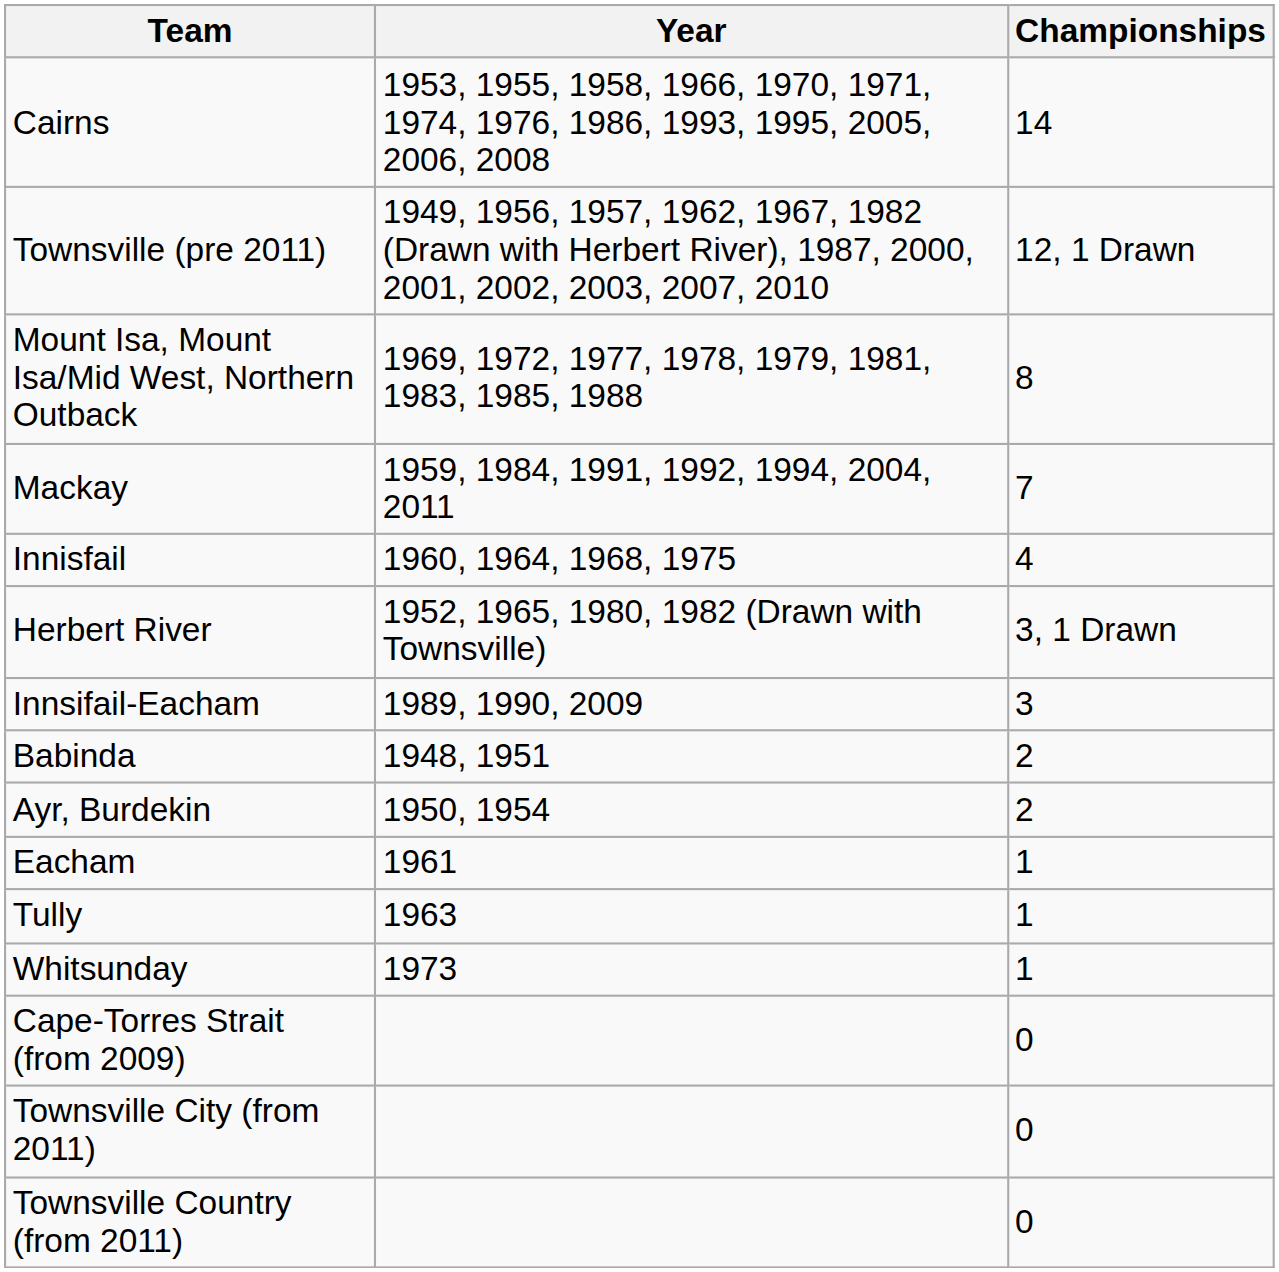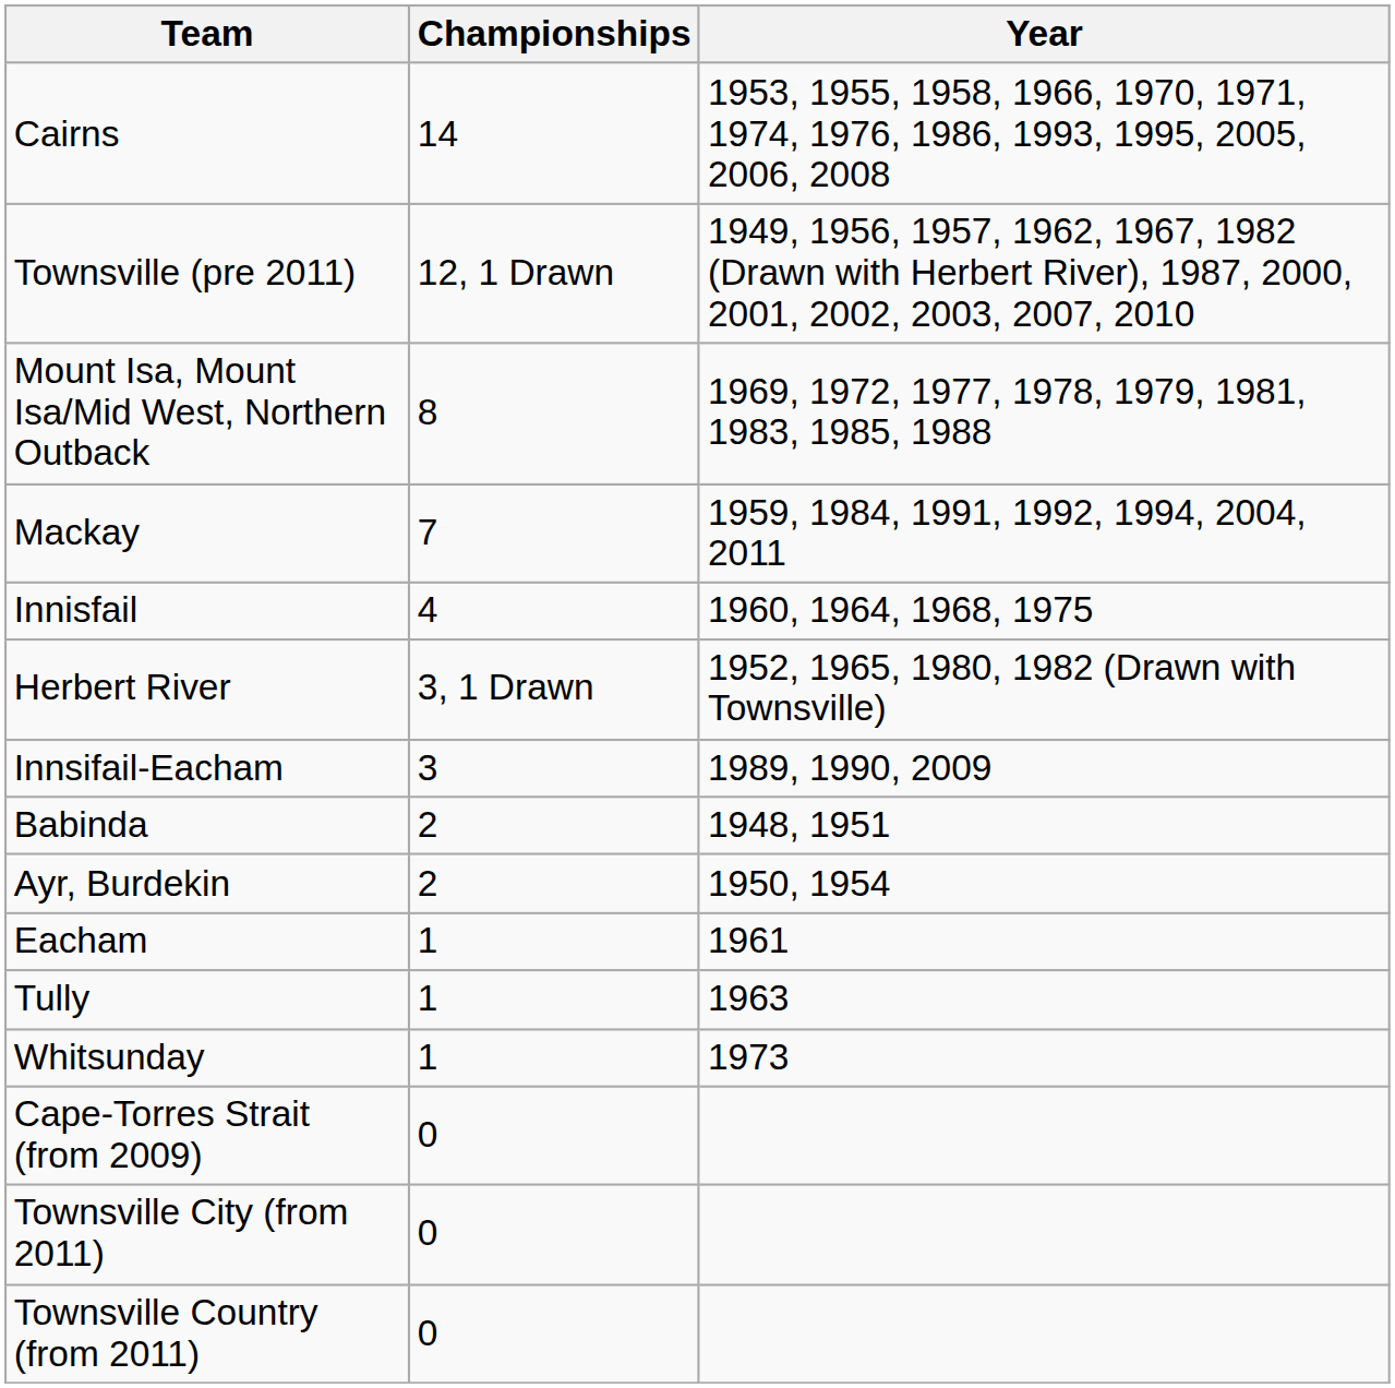columns swapped: Championships <-> Year
